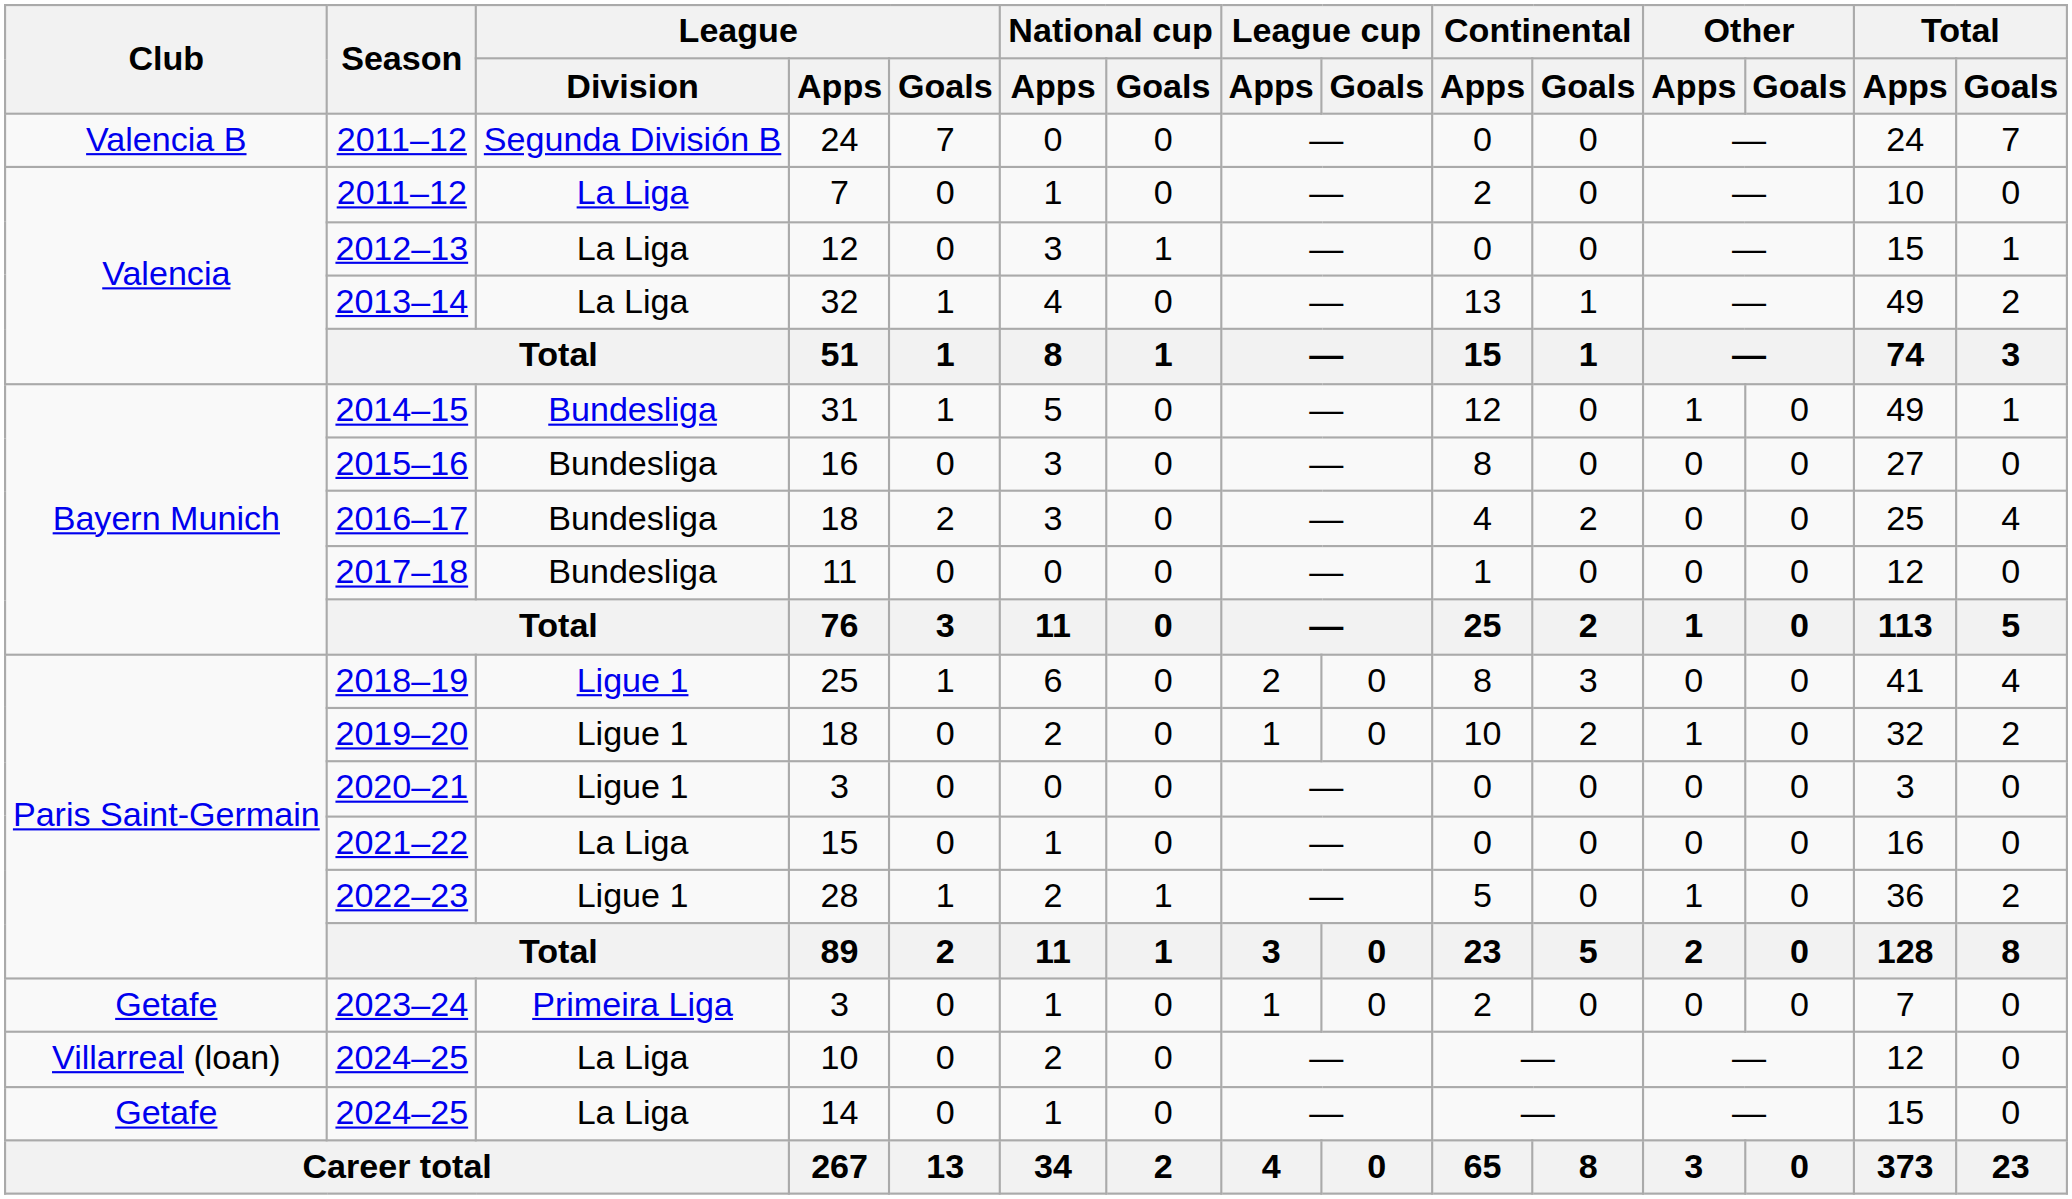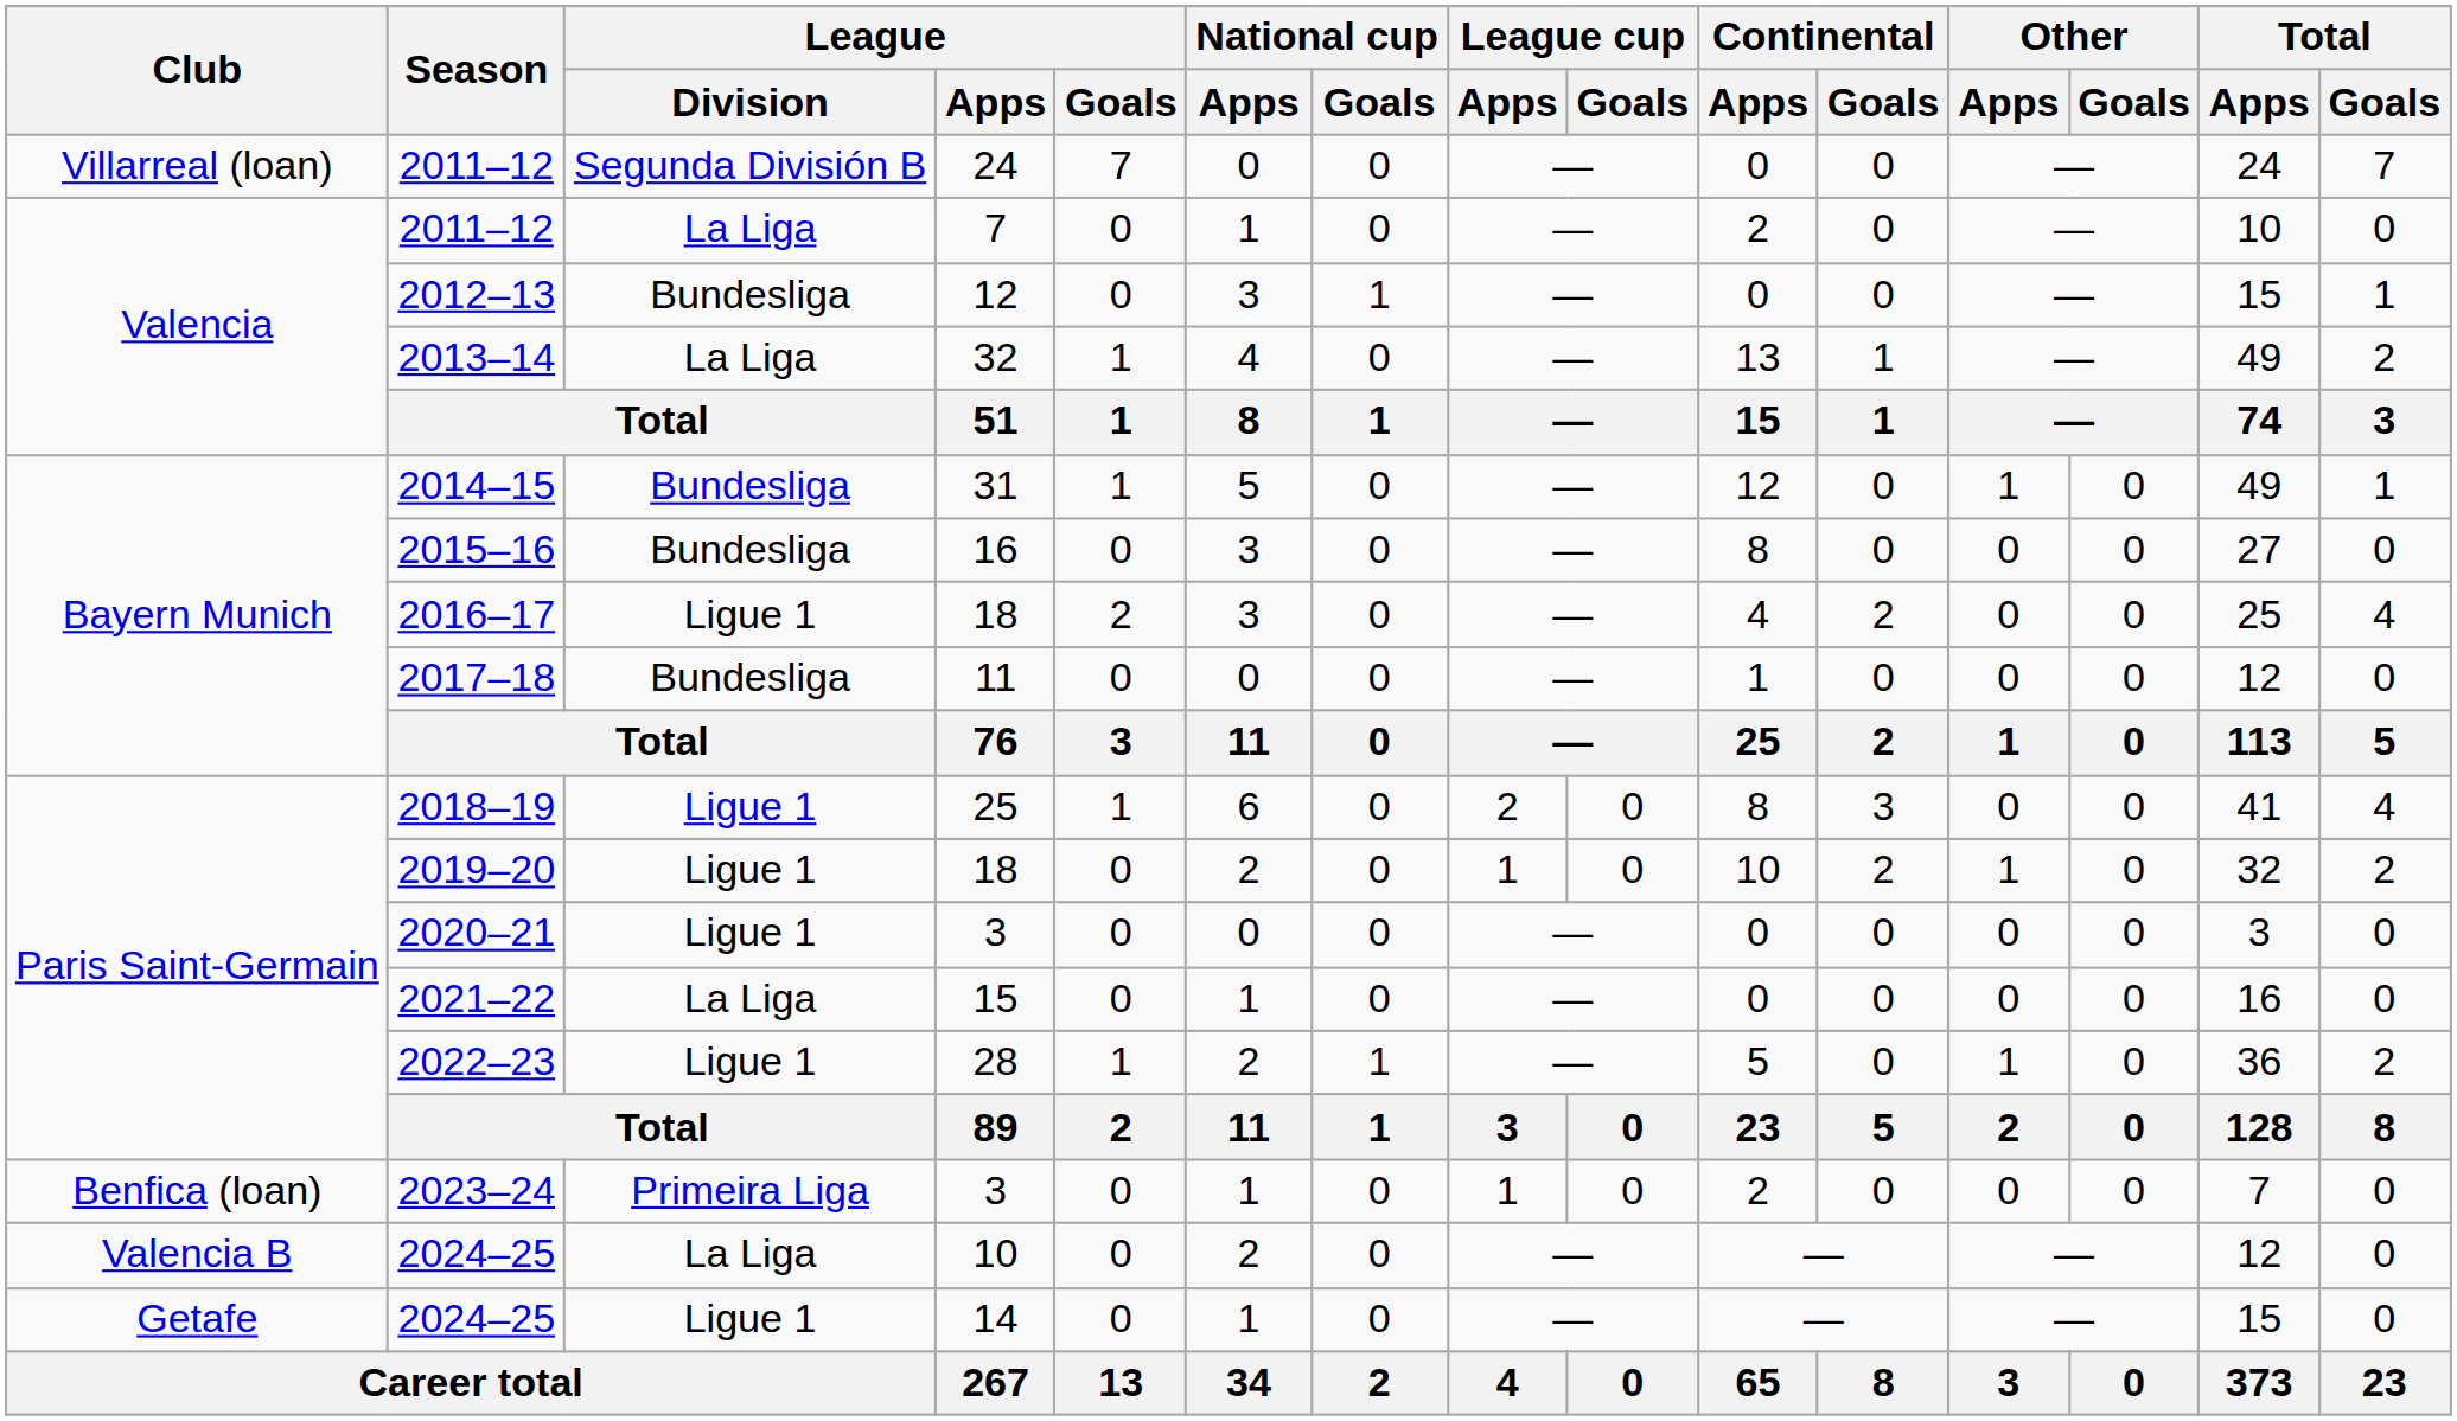2011–12 / 24 | Club: Valencia B -> Villarreal (loan)
2012–13 | League / Division: La Liga -> Bundesliga
2016–17 | League / Division: Bundesliga -> Ligue 1
2023–24 | Club: Getafe -> Benfica (loan)
2024–25 / 10 | Club: Villarreal (loan) -> Valencia B
2024–25 / 14 | League / Division: La Liga -> Ligue 1
